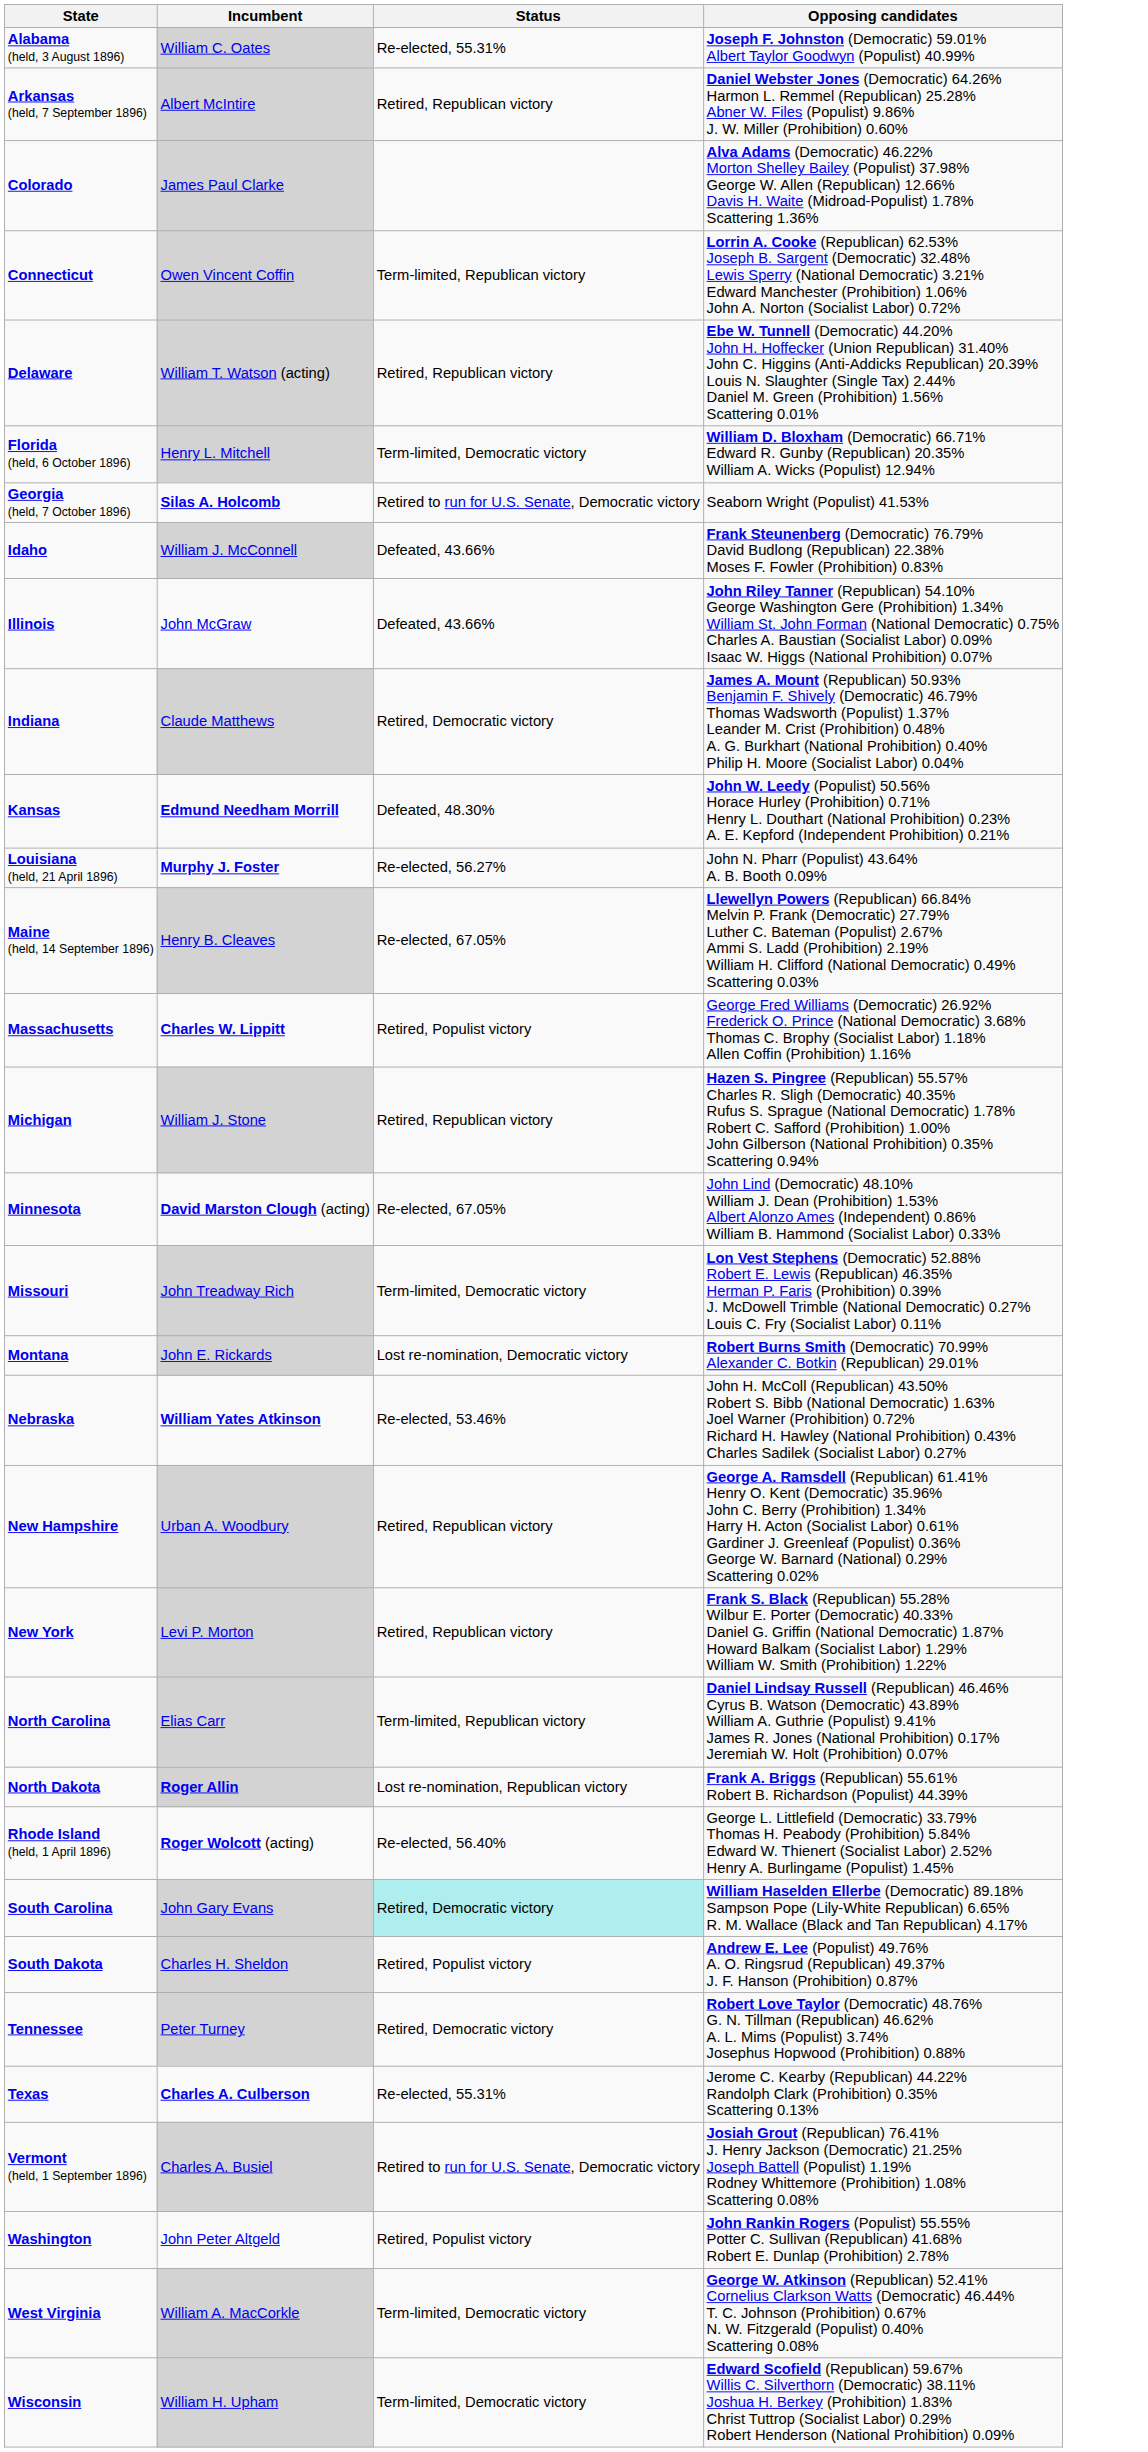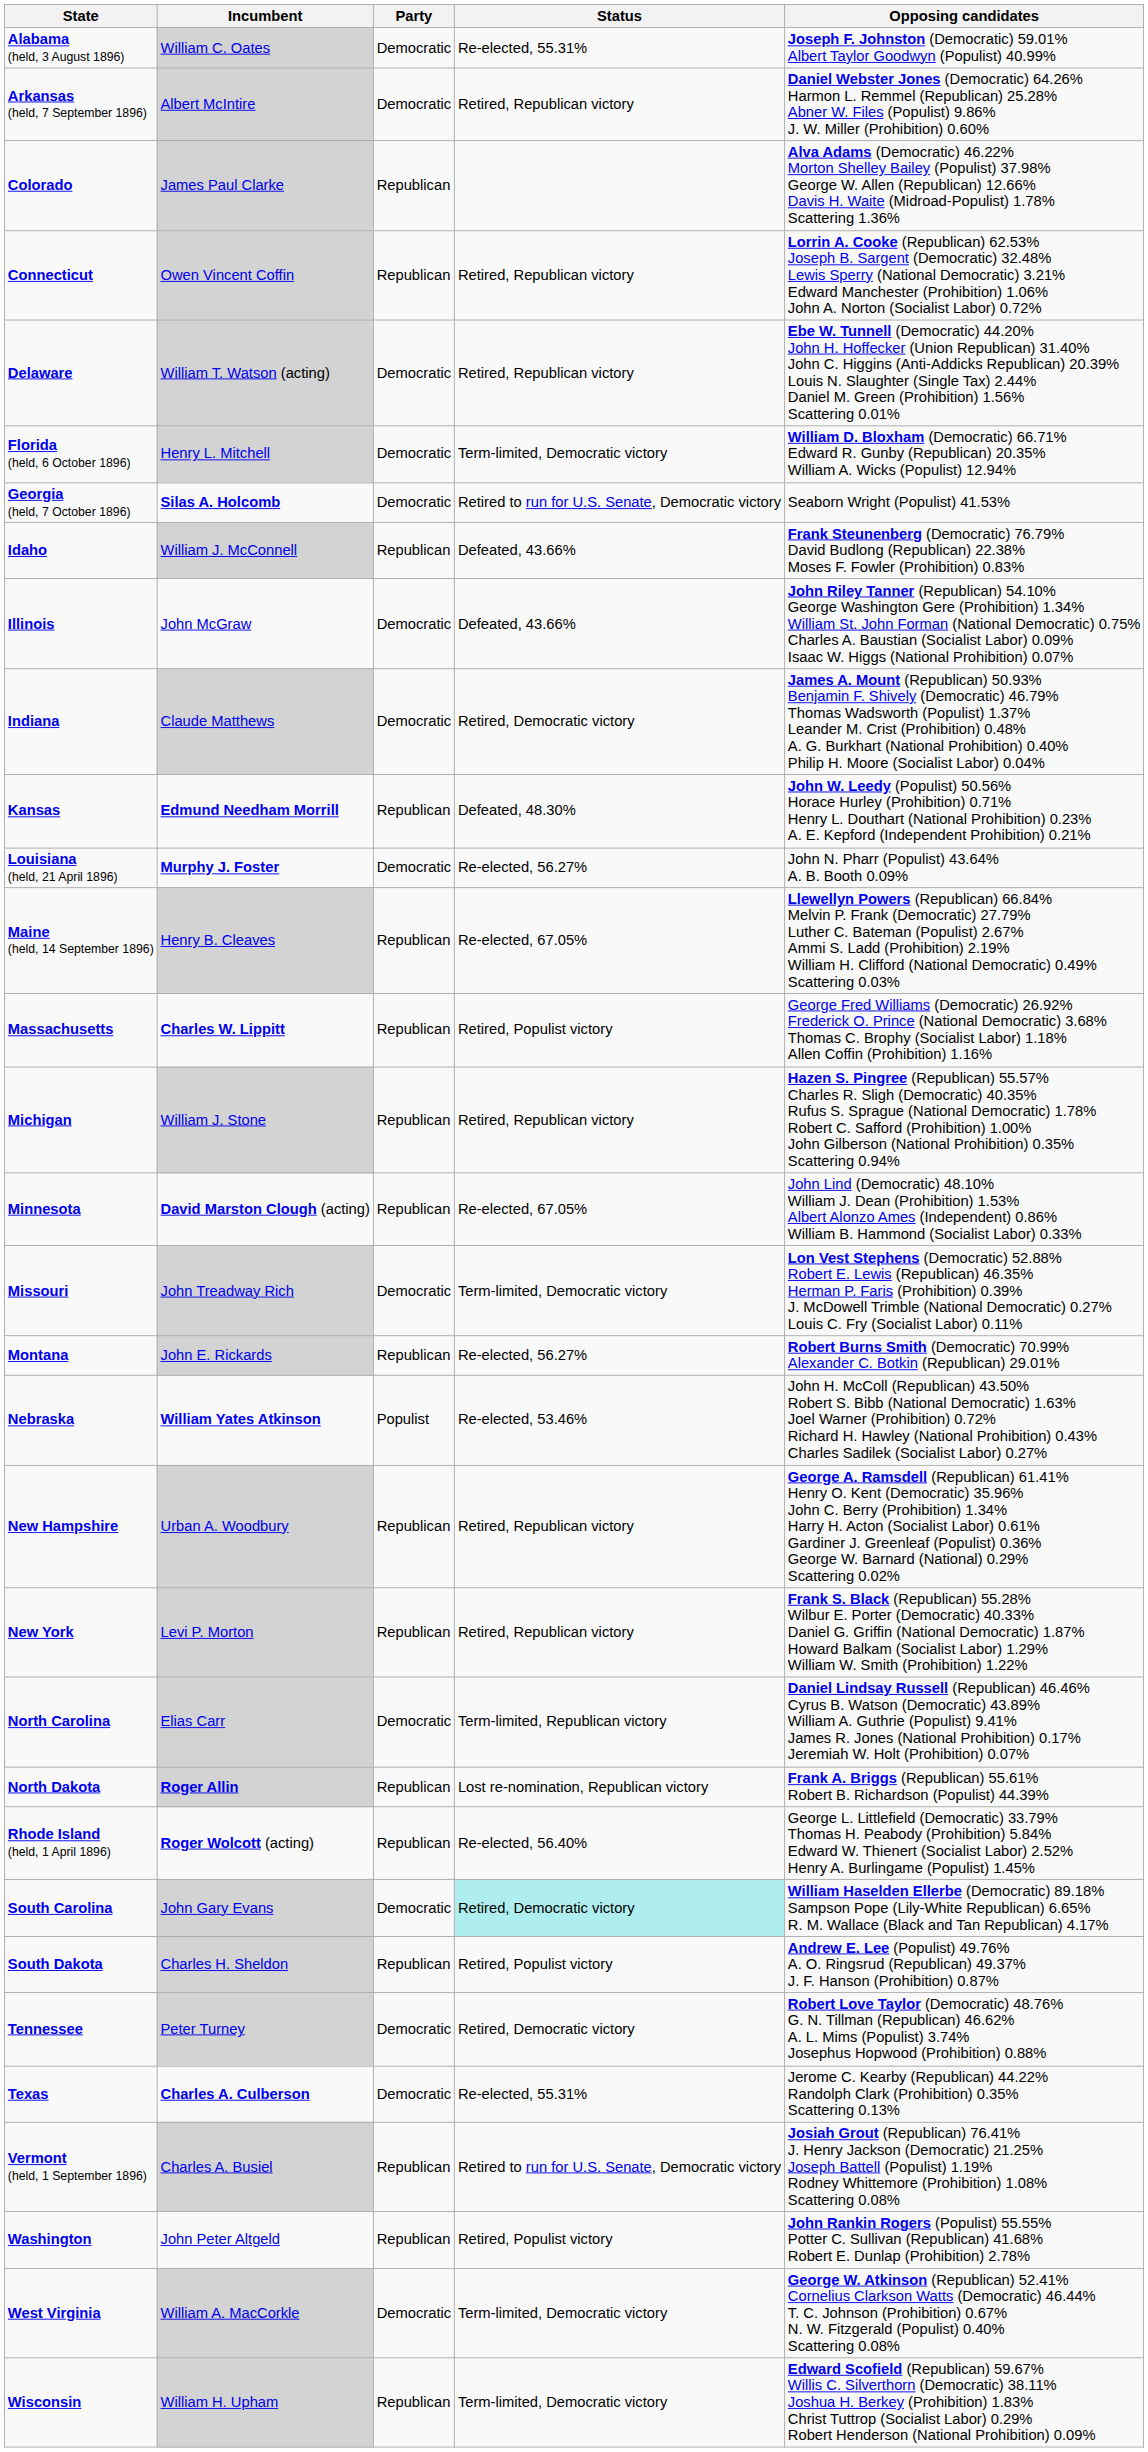+ column: Party | Democratic | Democratic | Republican | Republican | Democratic | Democratic | Democratic | Republican | Democratic | Democratic | Republican | Democratic | Republican | Republican | Republican | Republican | Democratic | Republican | Populist | Republican | Republican | Democratic | Republican | Republican | Democratic | Republican | Democratic | Democratic | Republican | Republican | Democratic | Republican
Connecticut | Status: Term-limited, Republican victory -> Retired, Republican victory
Montana | Status: Lost re-nomination, Democratic victory -> Re-elected, 56.27%
